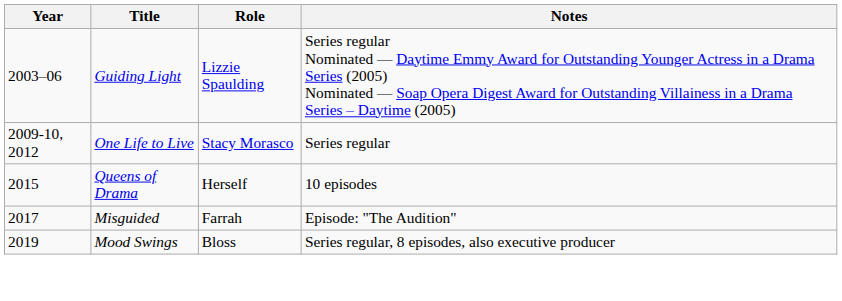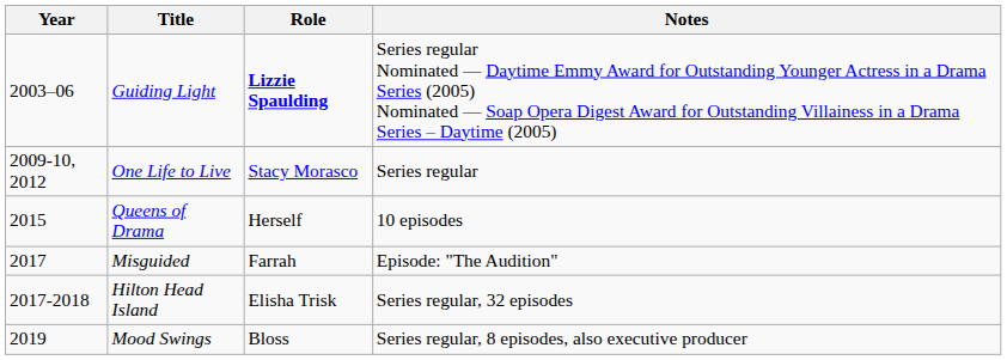Guiding Light | Role: normal -> bold
+ row: 2017-2018 | Hilton Head Island | Elisha Trisk | Series regular, 32 episodes
